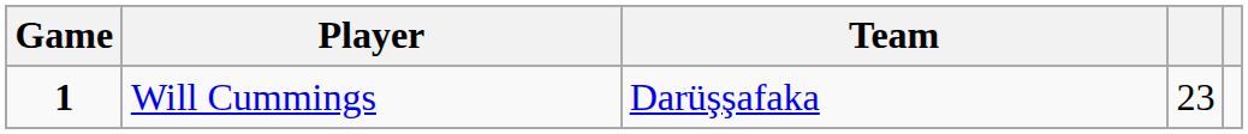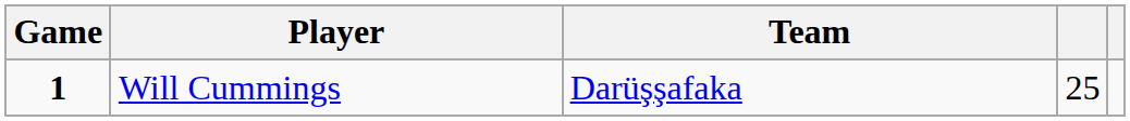Will Cummings | column 4: 23 -> 25
